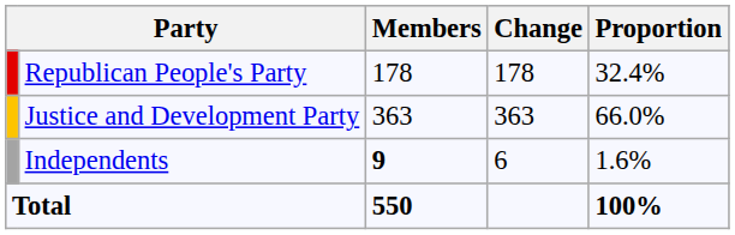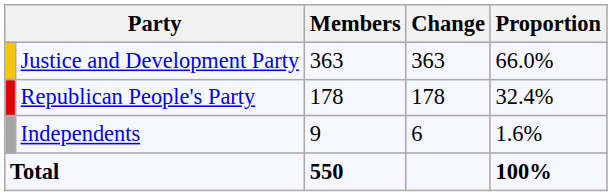rows swapped: Justice and Development Party <-> Republican People's Party
Independents | Members: bold -> normal
